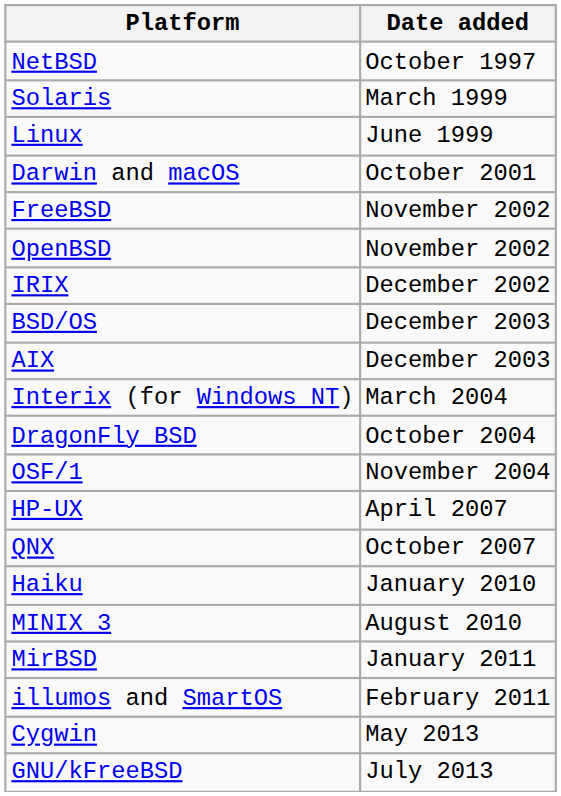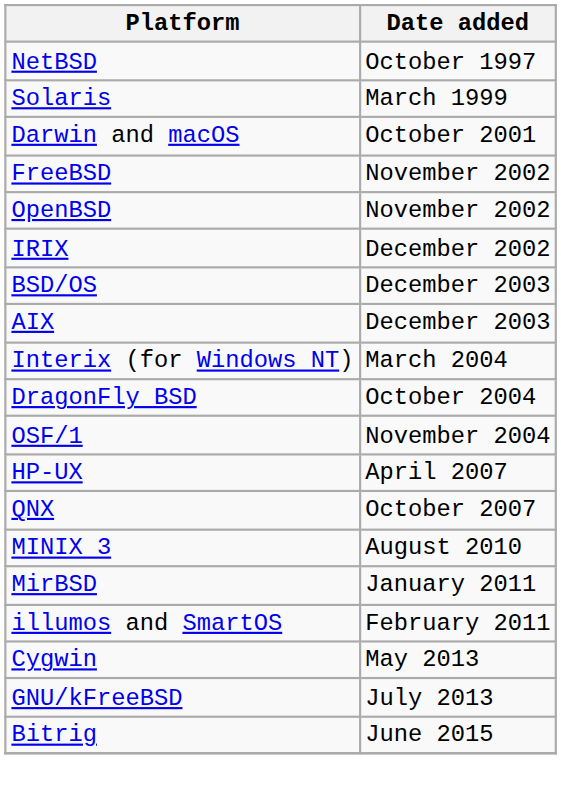- row: Linux | June 1999
- row: Haiku | January 2010
+ row: Bitrig | June 2015
